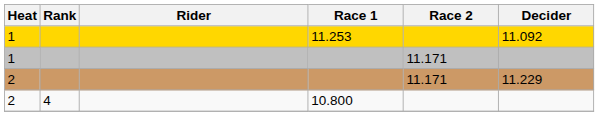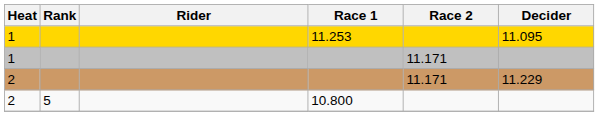11.253 | Decider: 11.092 -> 11.095
10.800 | Rank: 4 -> 5
